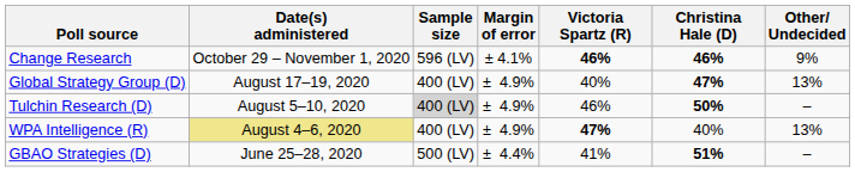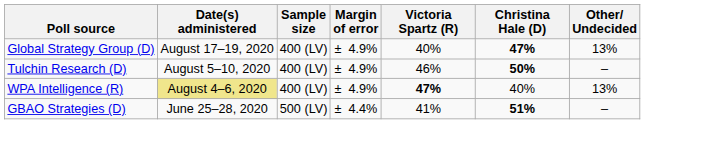- row: Change Research | October 29 – November 1, 2020 | 596 (LV) | ± 4.1% | 46% | 46% | 9%
Tulchin Research (D) | Sample size: lightgrey background -> no background
